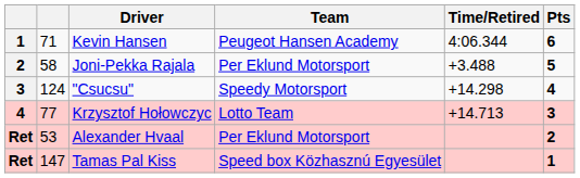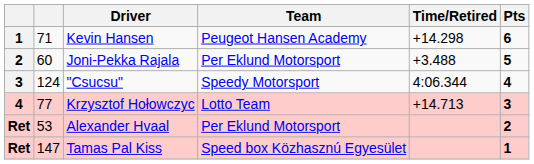Kevin Hansen | Time/Retired: 4:06.344 -> +14.298
Joni-Pekka Rajala | column 2: 58 -> 60
"Csucsu" | Time/Retired: +14.298 -> 4:06.344
